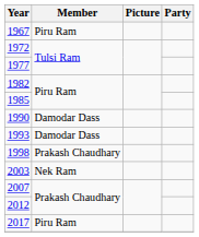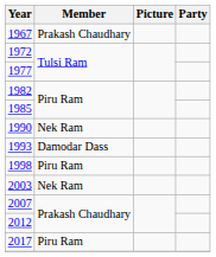1967 | Member: Piru Ram -> Prakash Chaudhary
1990 | Member: Damodar Dass -> Nek Ram
1998 | Member: Prakash Chaudhary -> Piru Ram
